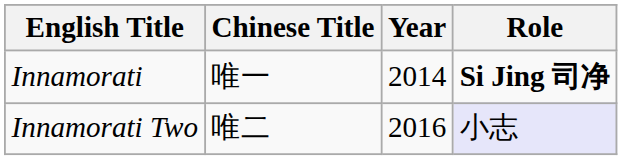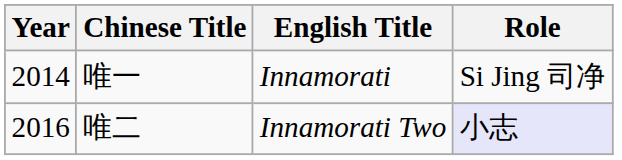columns swapped: Year <-> English Title
唯一 | Role: bold -> normal
